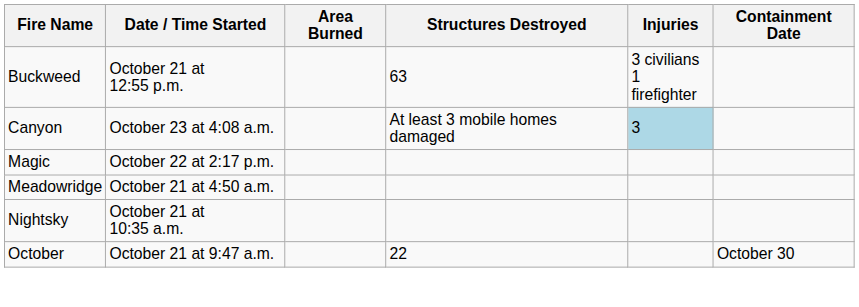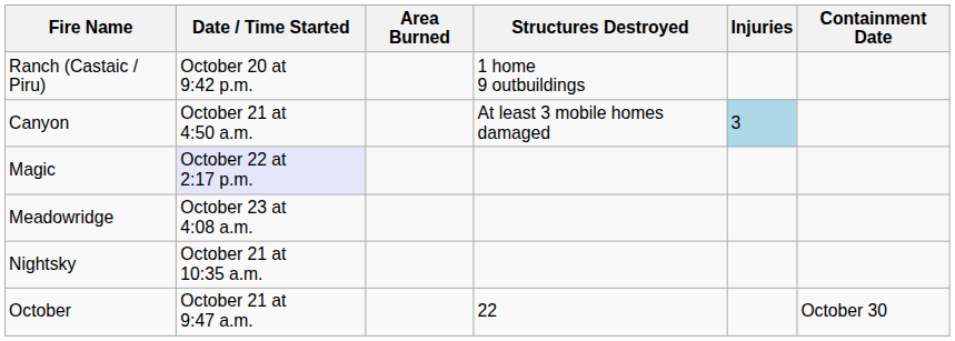+ row: Ranch (Castaic / Piru) | October 20 at 9:42 p.m. | 1 home 9 outbuildings
- row: Buckweed | October 21 at 12:55 p.m. | 63 | 3 civilians 1 firefighter
Canyon | Date / Time Started: October 23 at 4:08 a.m. -> October 21 at 4:50 a.m.
Magic | Date / Time Started: no background -> lavender background
Meadowridge | Date / Time Started: October 21 at 4:50 a.m. -> October 23 at 4:08 a.m.
